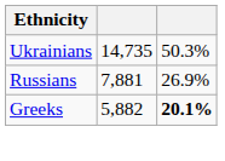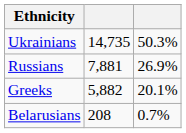Greeks | column 3: bold -> normal
+ row: Belarusians | 208 | 0.7%
